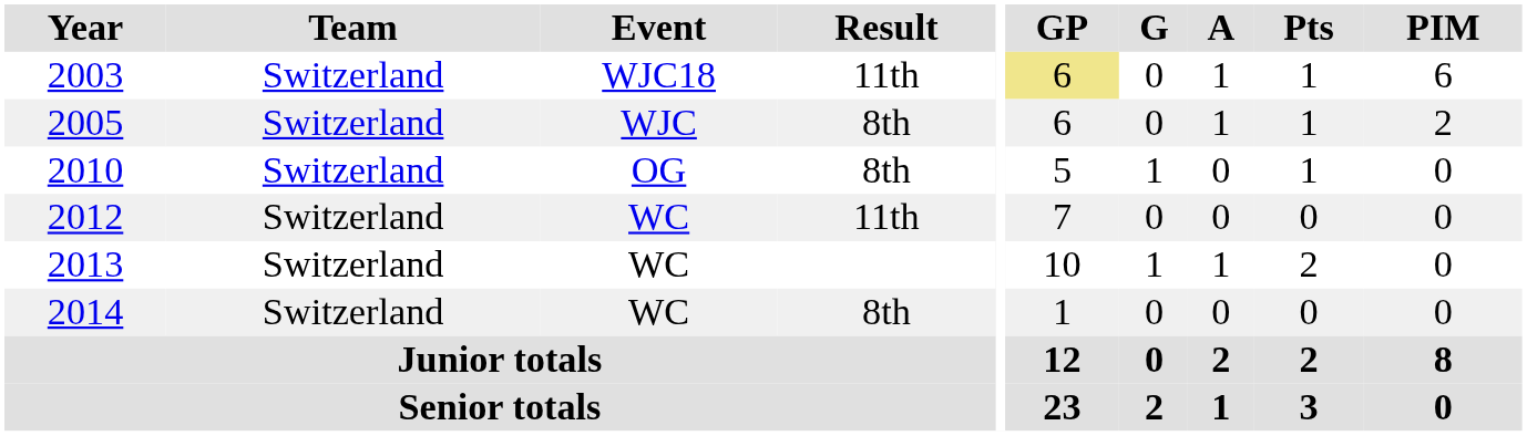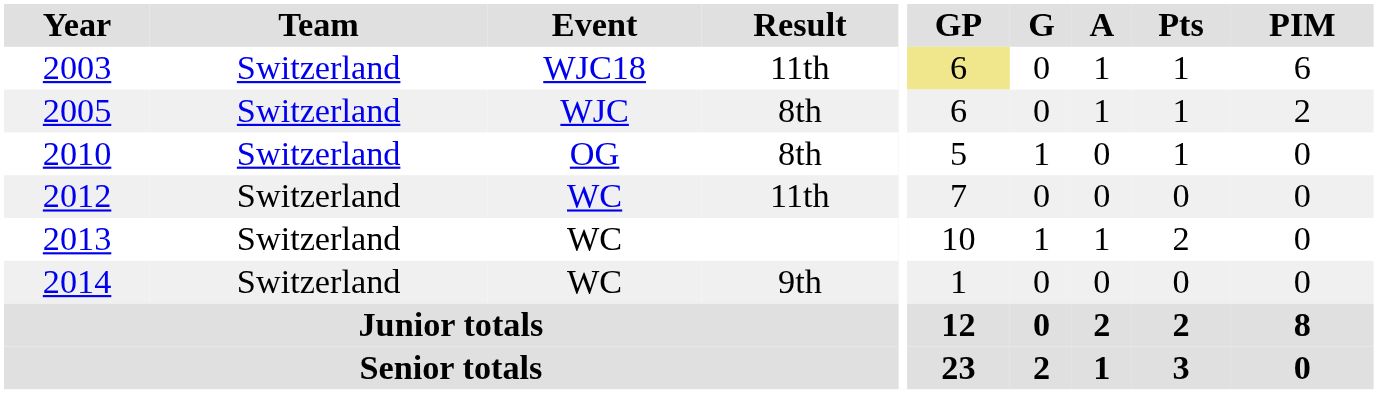2014 | Result: 8th -> 9th
